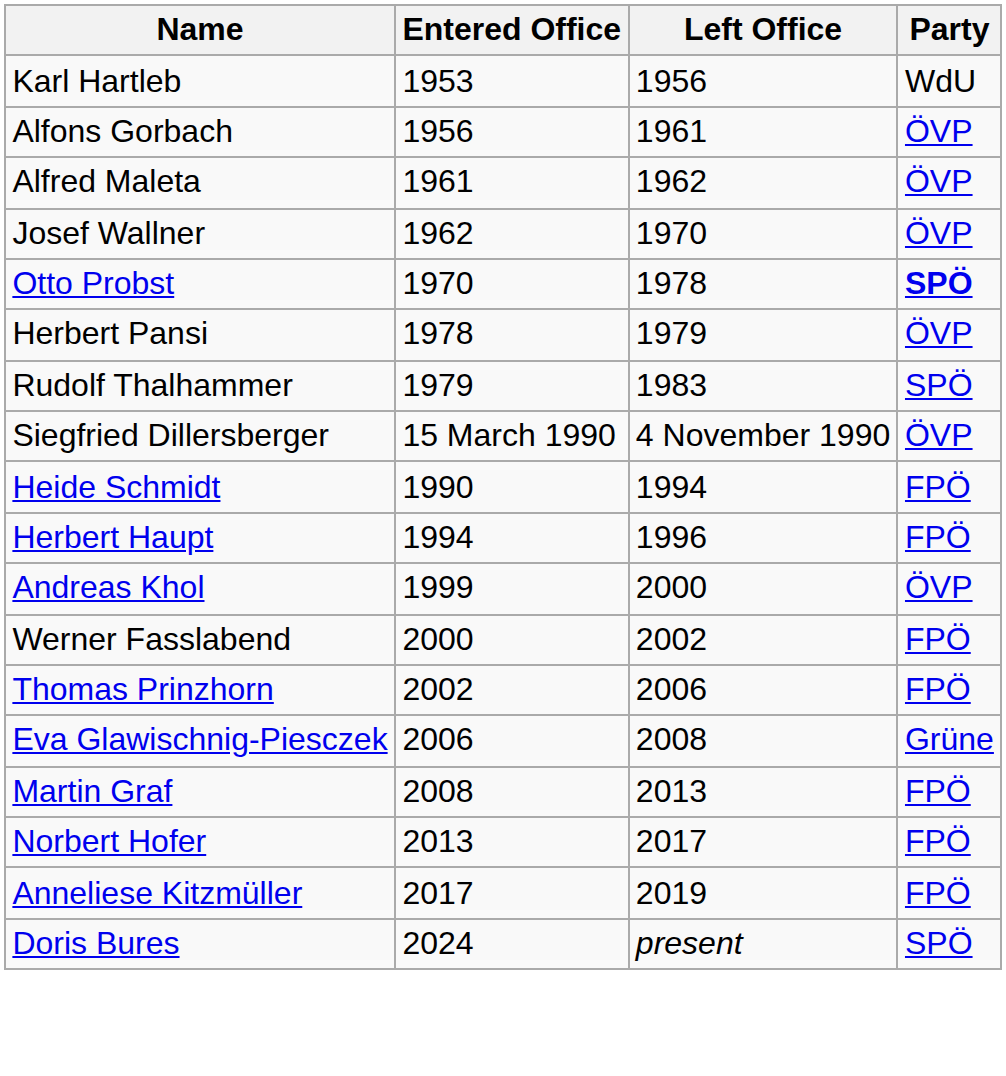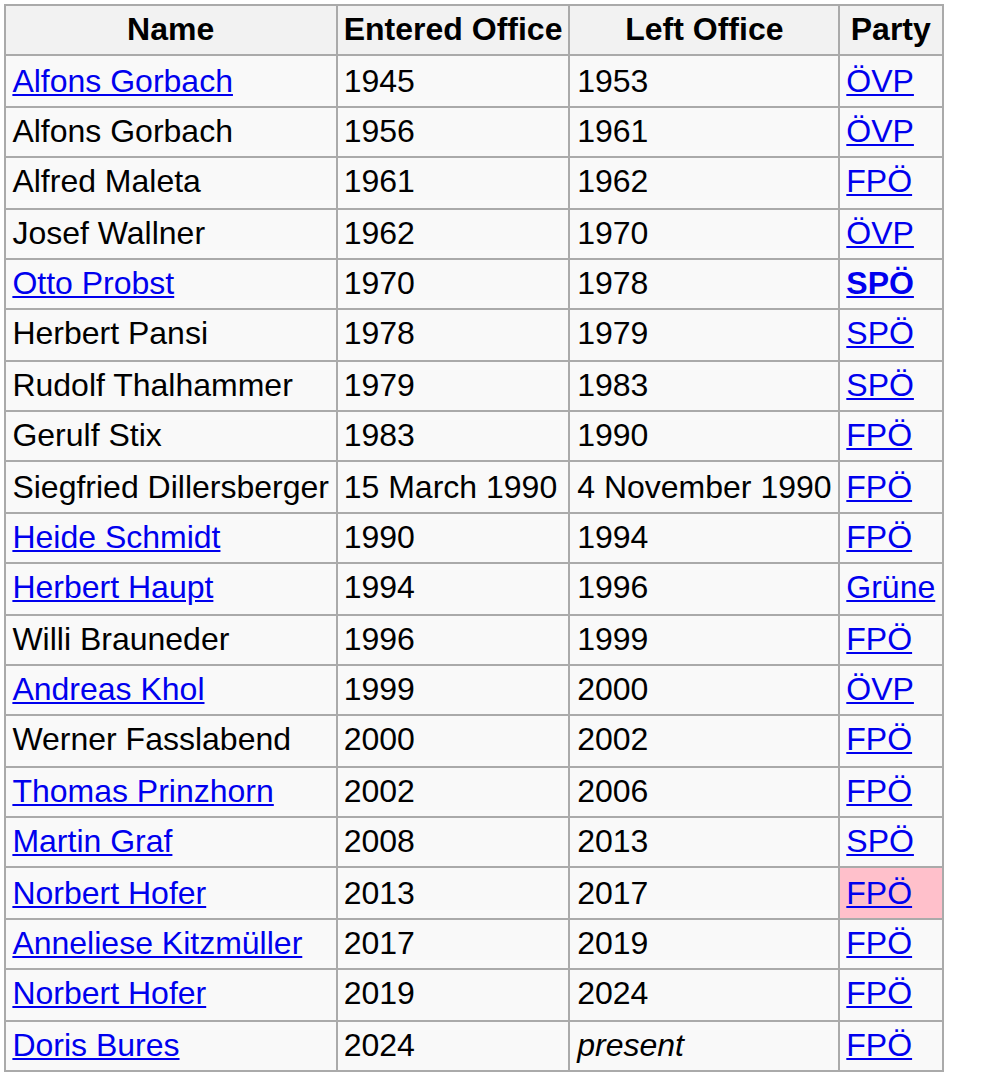+ row: Alfons Gorbach | 1945 | 1953 | ÖVP
- row: Karl Hartleb | 1953 | 1956 | WdU
Alfred Maleta | Party: ÖVP -> FPÖ
Herbert Pansi | Party: ÖVP -> SPÖ
+ row: Gerulf Stix | 1983 | 1990 | FPÖ
Siegfried Dillersberger | Party: ÖVP -> FPÖ
Herbert Haupt | Party: FPÖ -> Grüne
+ row: Willi Brauneder | 1996 | 1999 | FPÖ
- row: Eva Glawischnig-Piesczek | 2006 | 2008 | Grüne
Martin Graf | Party: FPÖ -> SPÖ
Norbert Hofer / 2013 | Party: no background -> pink background
+ row: Norbert Hofer | 2019 | 2024 | FPÖ
Doris Bures | Party: SPÖ -> FPÖ
